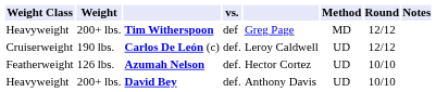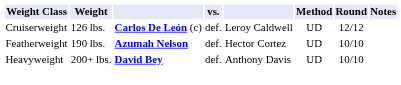- row: Heavyweight | 200+ lbs. | Tim Witherspoon | def | Greg Page | MD | 12/12
Carlos De León (c) | Weight: 190 lbs. -> 126 lbs.
Azumah Nelson | Weight: 126 lbs. -> 190 lbs.
